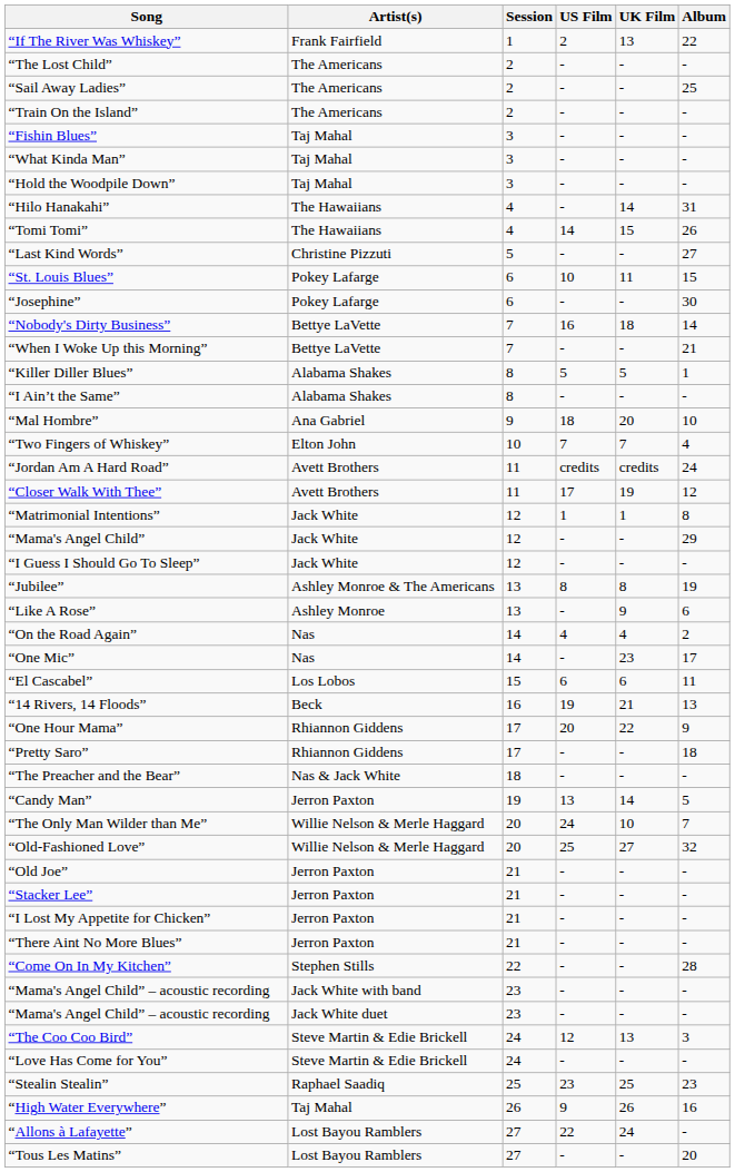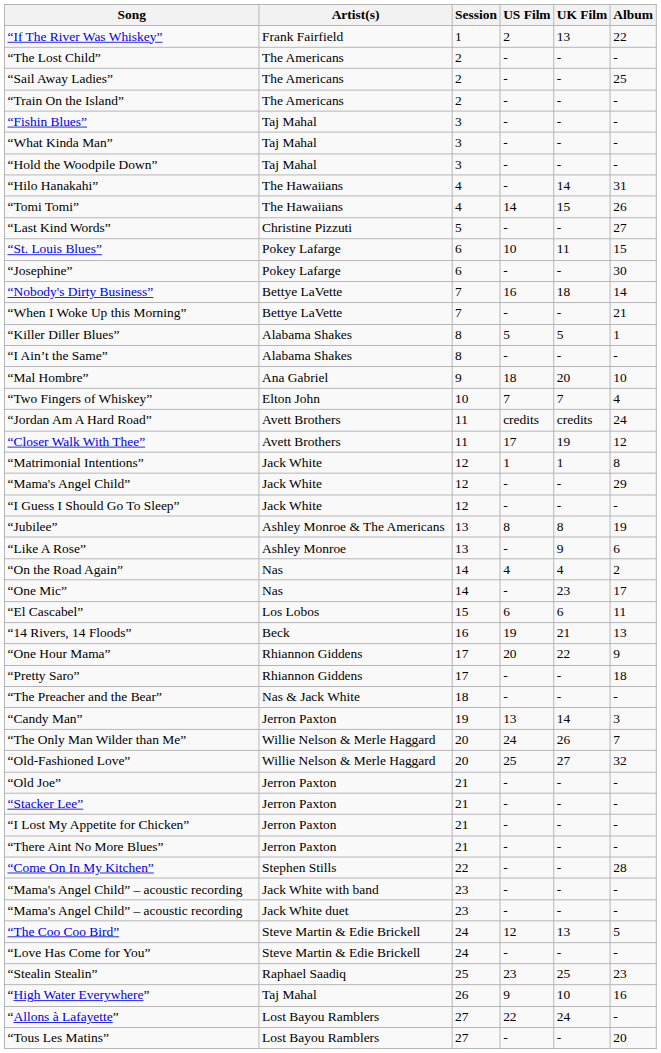“Candy Man” | Album: 5 -> 3
“The Only Man Wilder than Me” | UK Film: 10 -> 26
“The Coo Coo Bird” | Album: 3 -> 5
“High Water Everywhere” | UK Film: 26 -> 10
